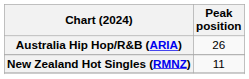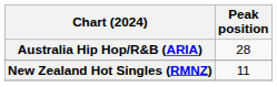Australia Hip Hop/R&B (ARIA) | Peak position: 26 -> 28
